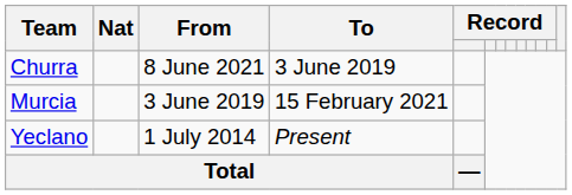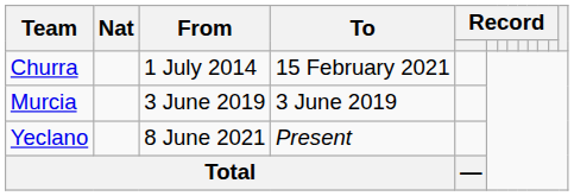Churra | From: 8 June 2021 -> 1 July 2014
Churra | To: 3 June 2019 -> 15 February 2021
Murcia | To: 15 February 2021 -> 3 June 2019
Yeclano | From: 1 July 2014 -> 8 June 2021
